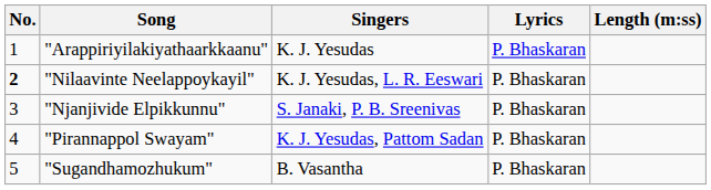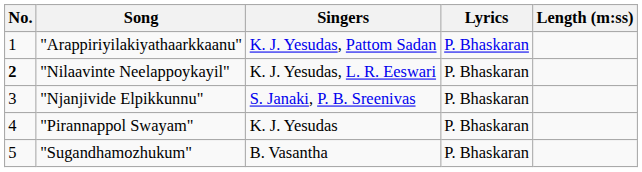"Arappiriyilakiyathaarkkaanu" | Singers: K. J. Yesudas -> K. J. Yesudas, Pattom Sadan
"Pirannappol Swayam" | Singers: K. J. Yesudas, Pattom Sadan -> K. J. Yesudas
